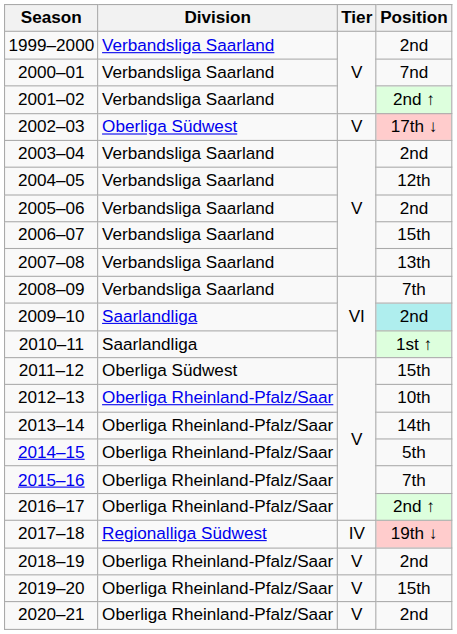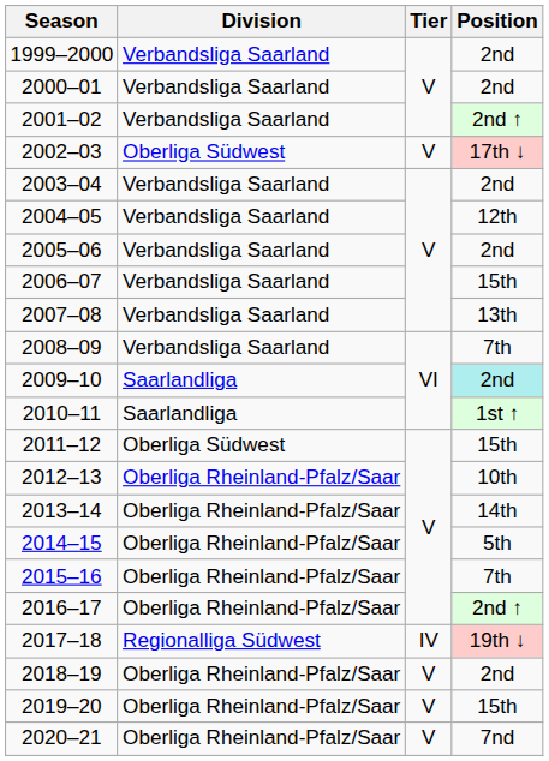2000–01 | Position: 7nd -> 2nd
2020–21 | Position: 2nd -> 7nd
